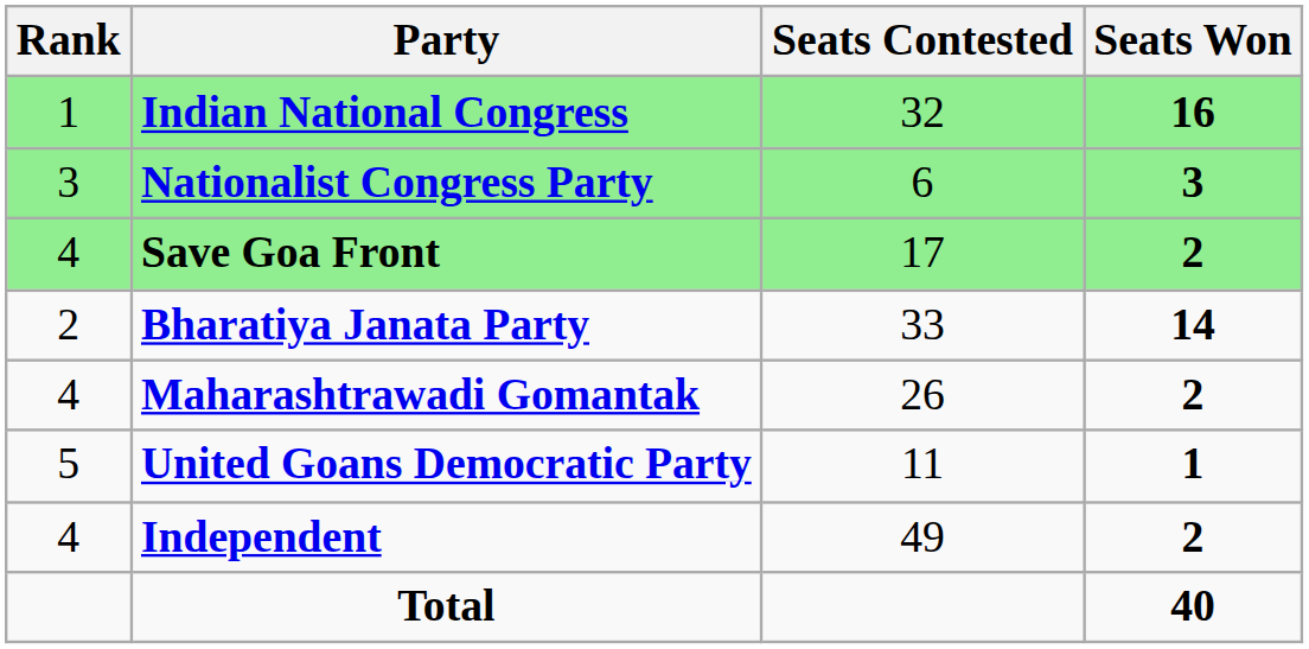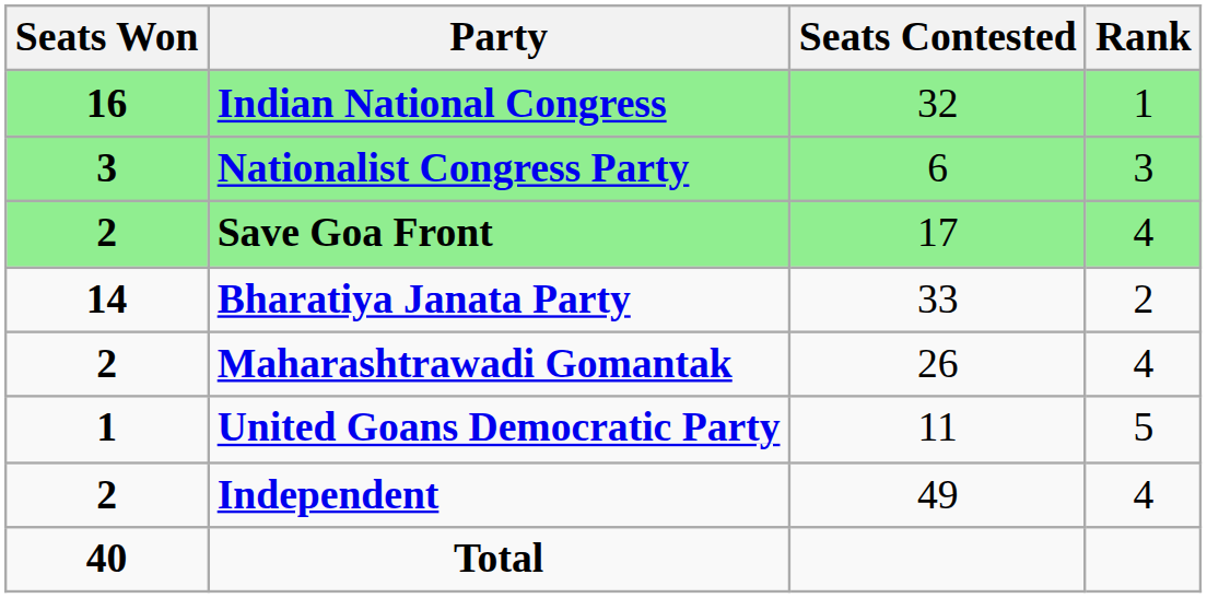columns swapped: Rank <-> Seats Won
